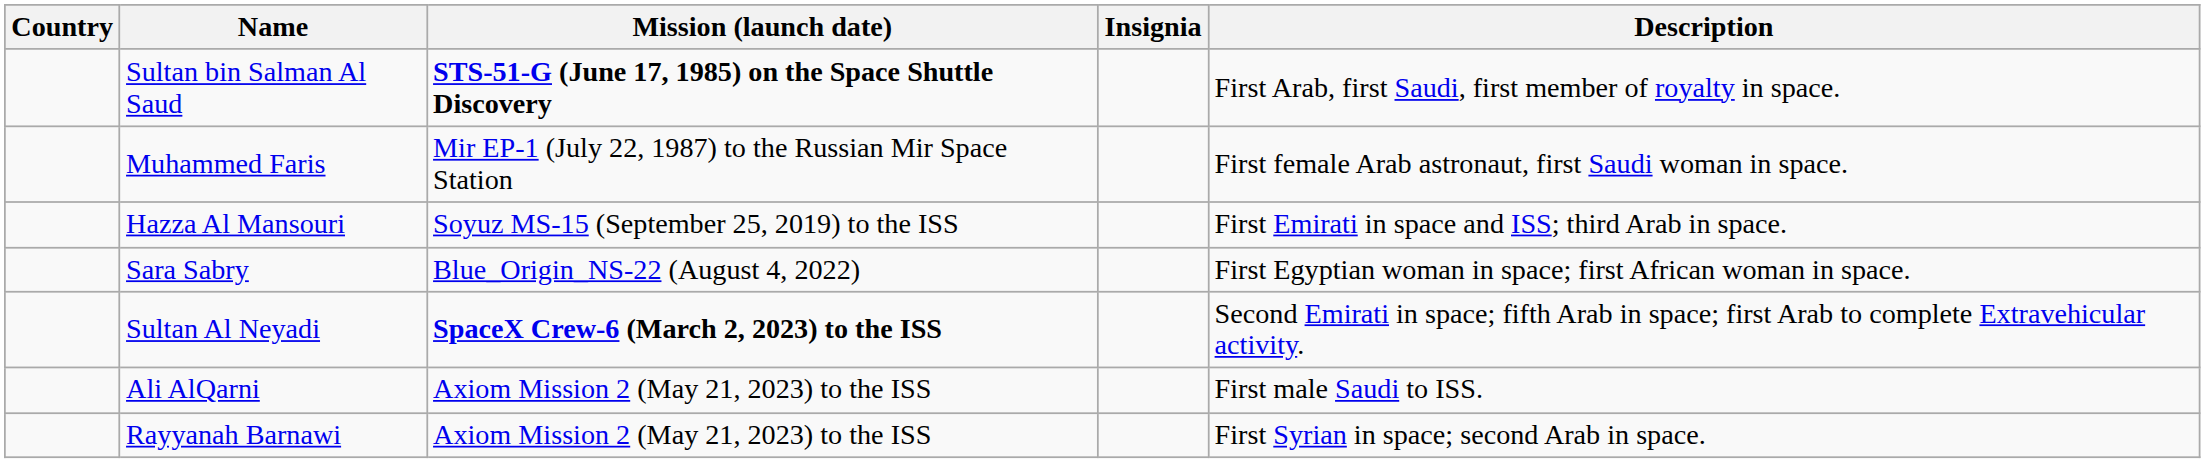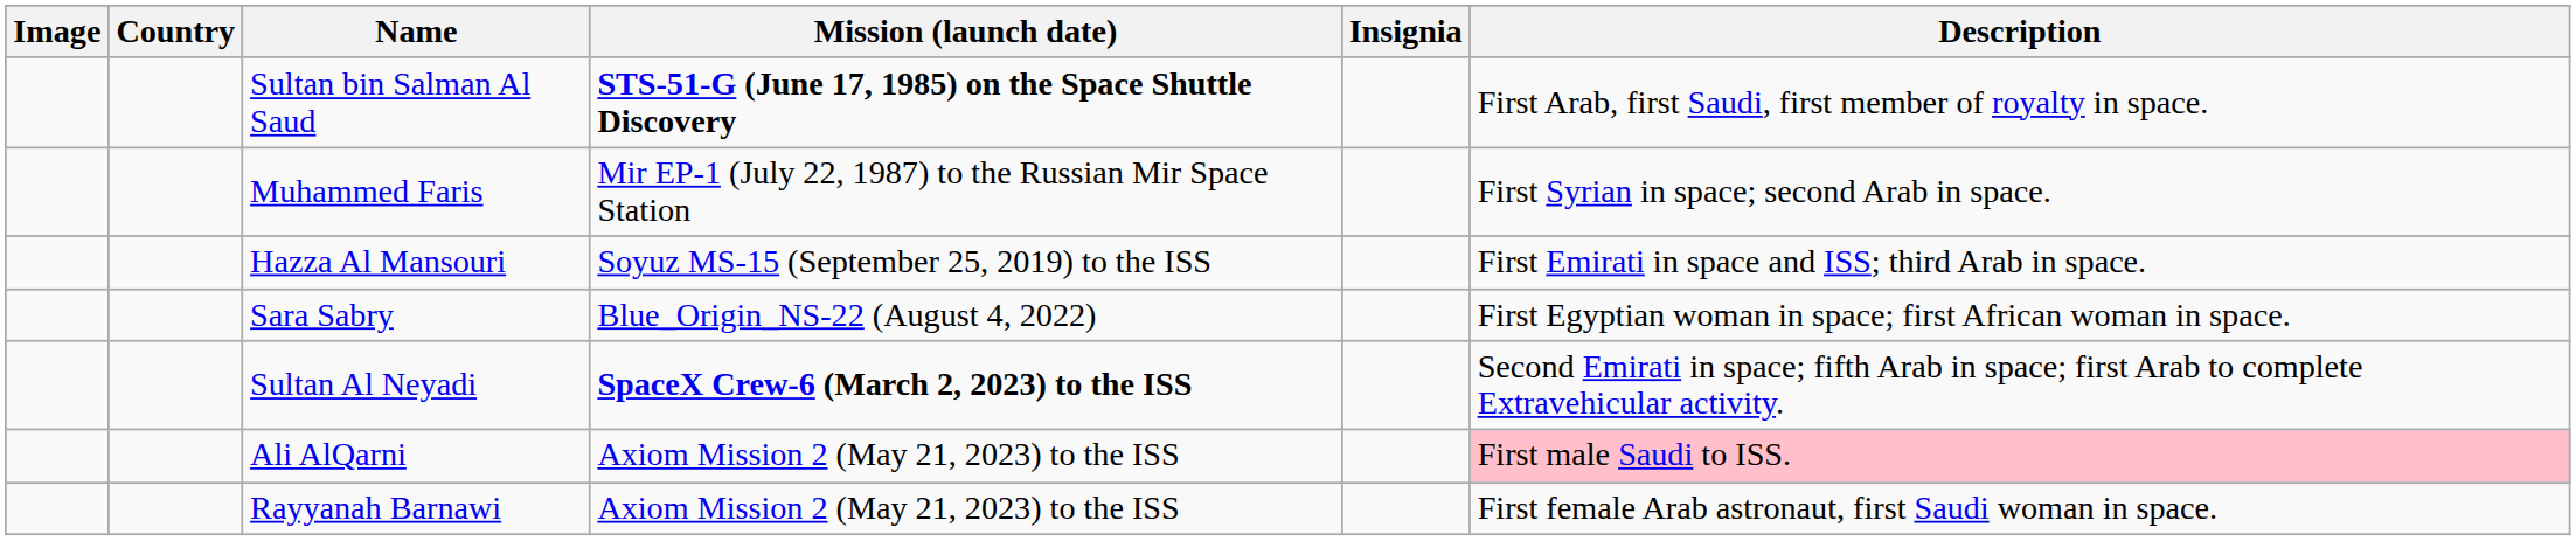+ column: Image
Muhammed Faris | Description: First female Arab astronaut, first Saudi woman in space. -> First Syrian in space; second Arab in space.
Ali AlQarni | Description: no background -> pink background
Rayyanah Barnawi | Description: First Syrian in space; second Arab in space. -> First female Arab astronaut, first Saudi woman in space.
